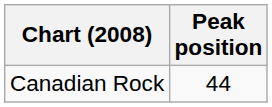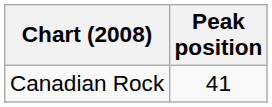Canadian Rock | Peak position: 44 -> 41
